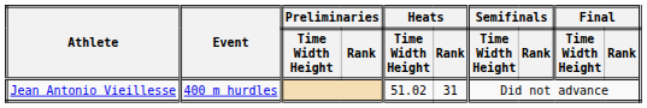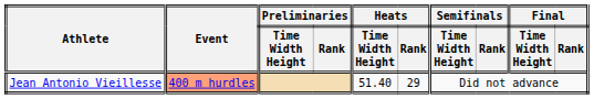Jean Antonio Vieillesse | Event: no background -> lightsalmon background
Jean Antonio Vieillesse | Heats / Time Width Height: 51.02 -> 51.40
Jean Antonio Vieillesse | Heats / Rank: 31 -> 29
